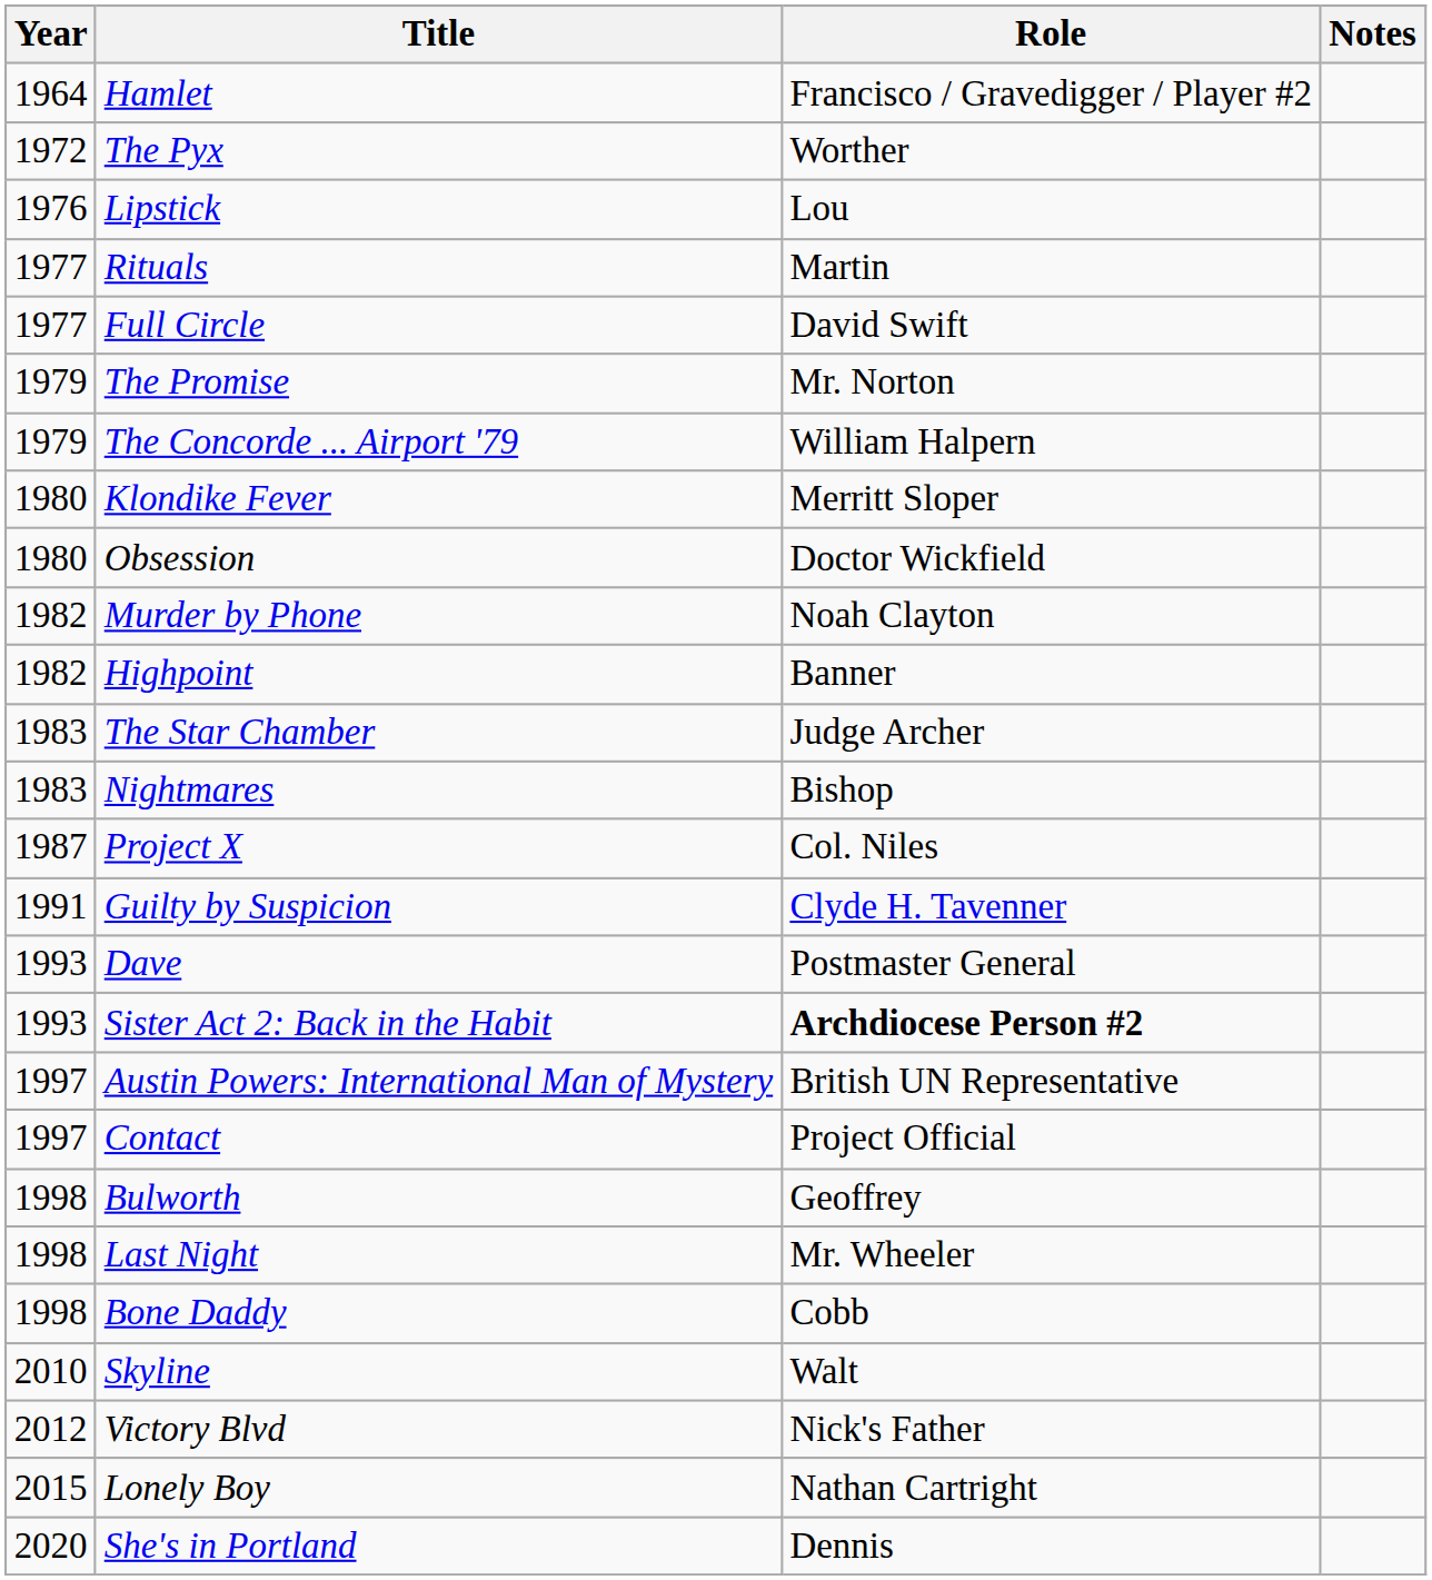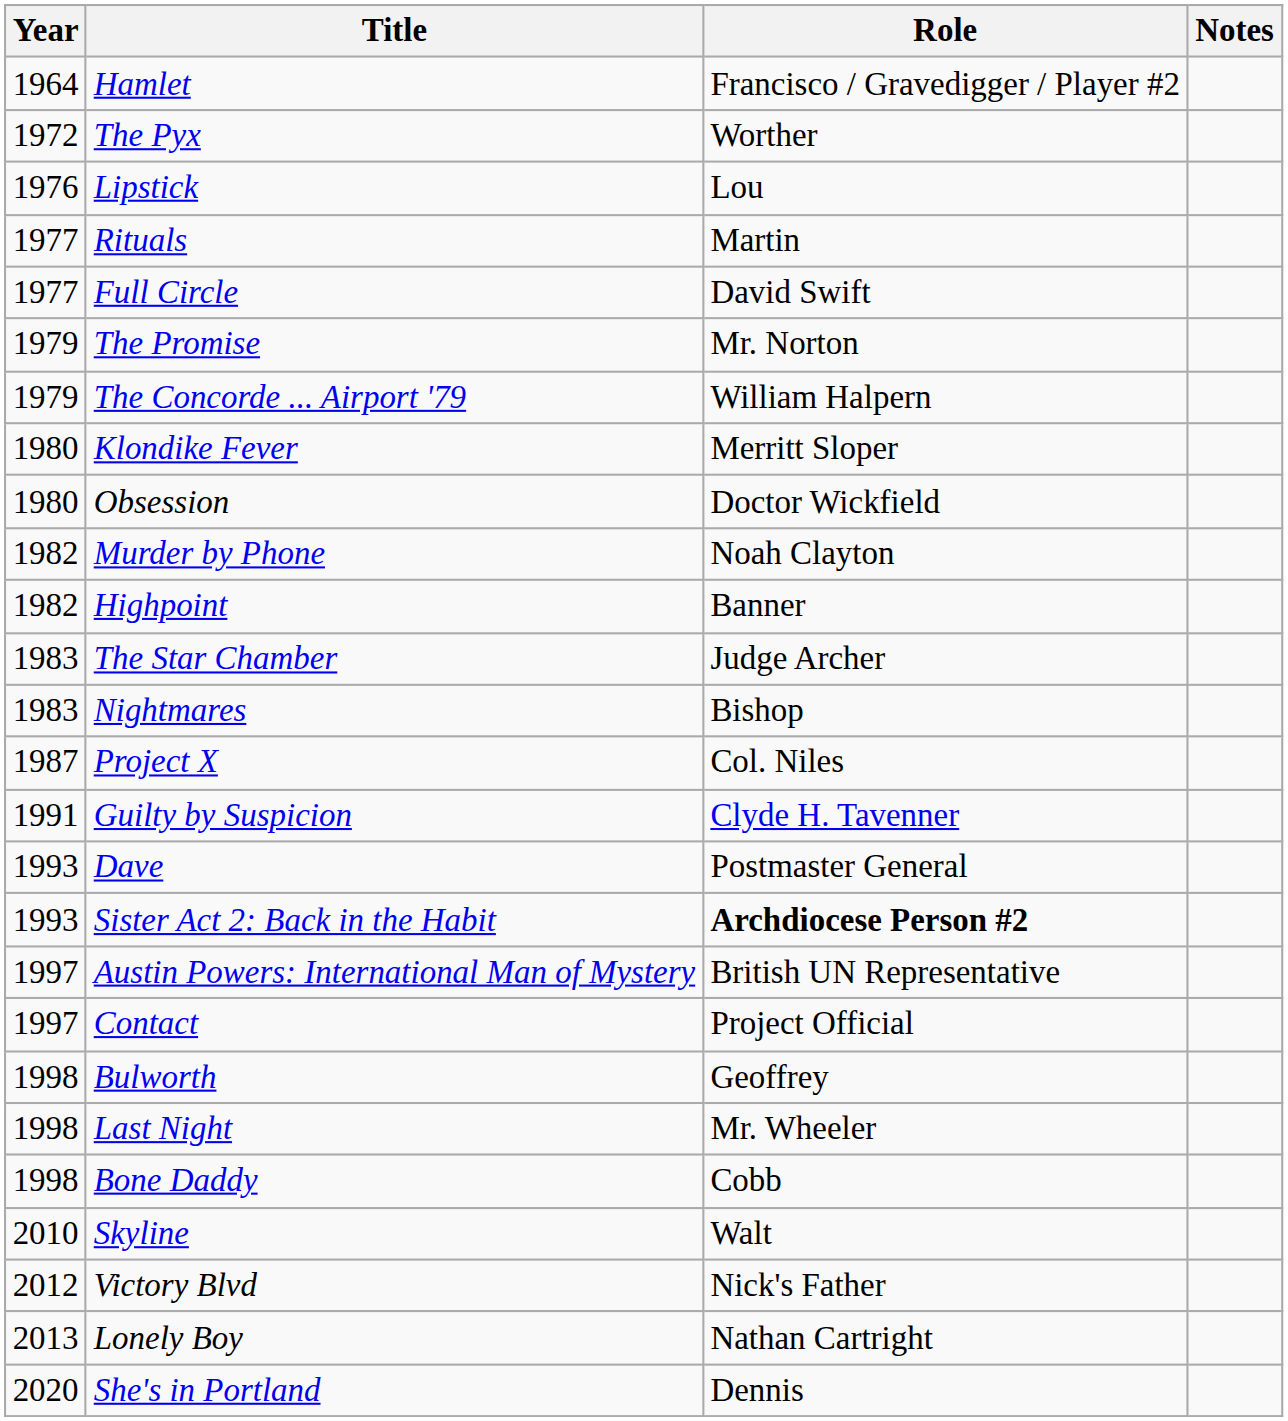Lonely Boy | Year: 2015 -> 2013
